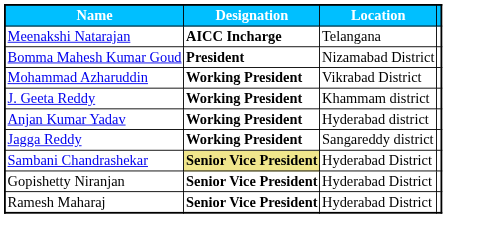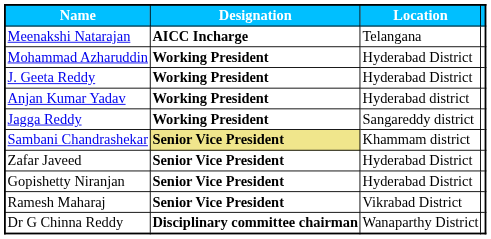- row: Bomma Mahesh Kumar Goud | President | Nizamabad District
Mohammad Azharuddin | Location: Vikrabad District -> Hyderabad District
J. Geeta Reddy | Location: Khammam district -> Hyderabad District
Sambani Chandrashekar | Location: Hyderabad District -> Khammam district
+ row: Zafar Javeed | Senior Vice President | Hyderabad District
Ramesh Maharaj | Location: Hyderabad District -> Vikrabad District
+ row: Dr G Chinna Reddy | Disciplinary committee chairman | Wanaparthy District
